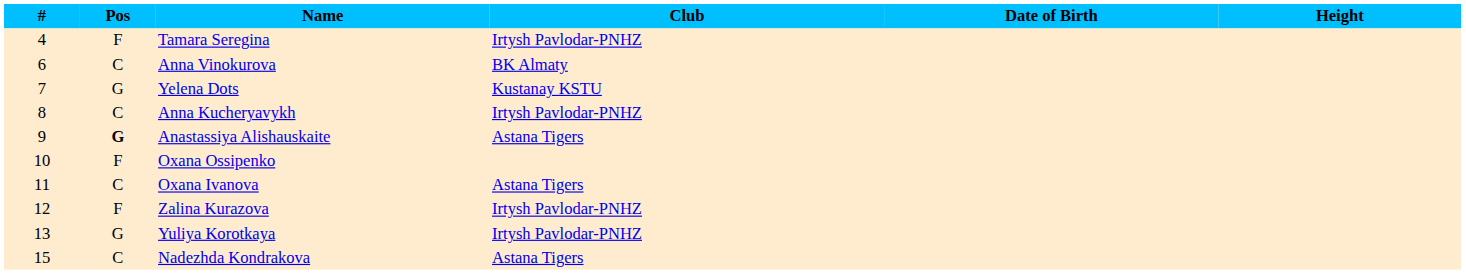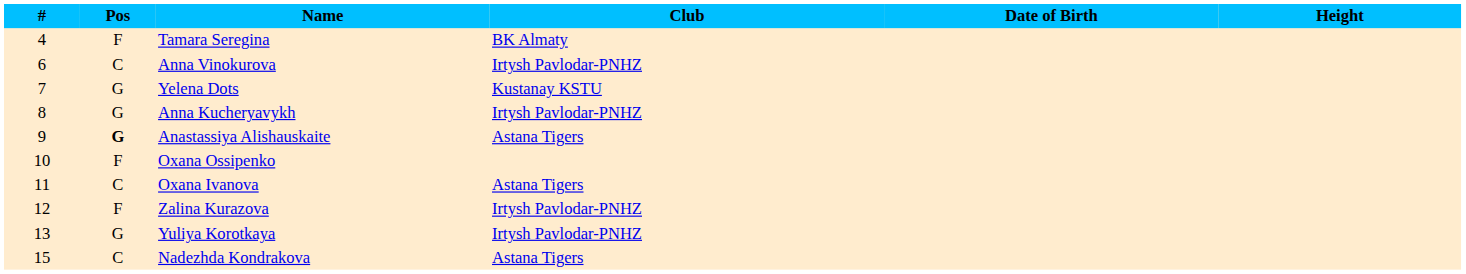Tamara Seregina | Club: Irtysh Pavlodar-PNHZ -> BK Almaty
Anna Vinokurova | Club: BK Almaty -> Irtysh Pavlodar-PNHZ
Anna Kucheryavykh | Pos: C -> G
